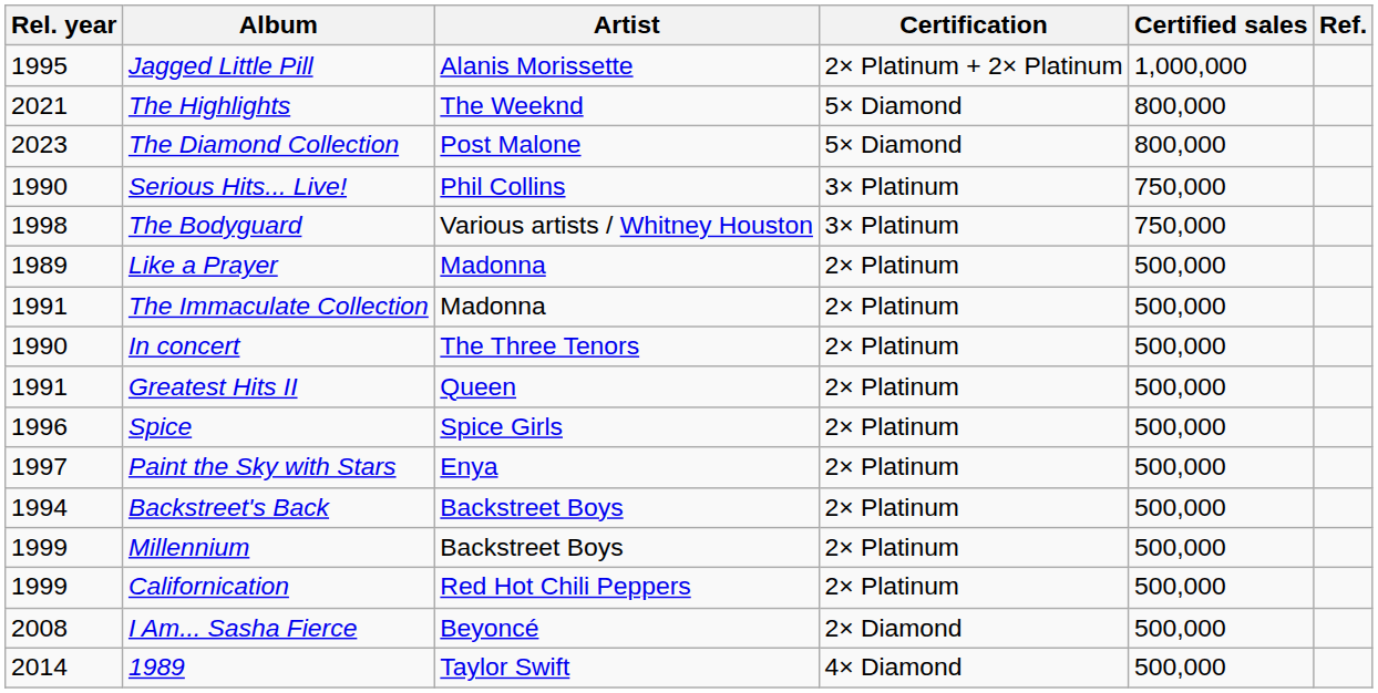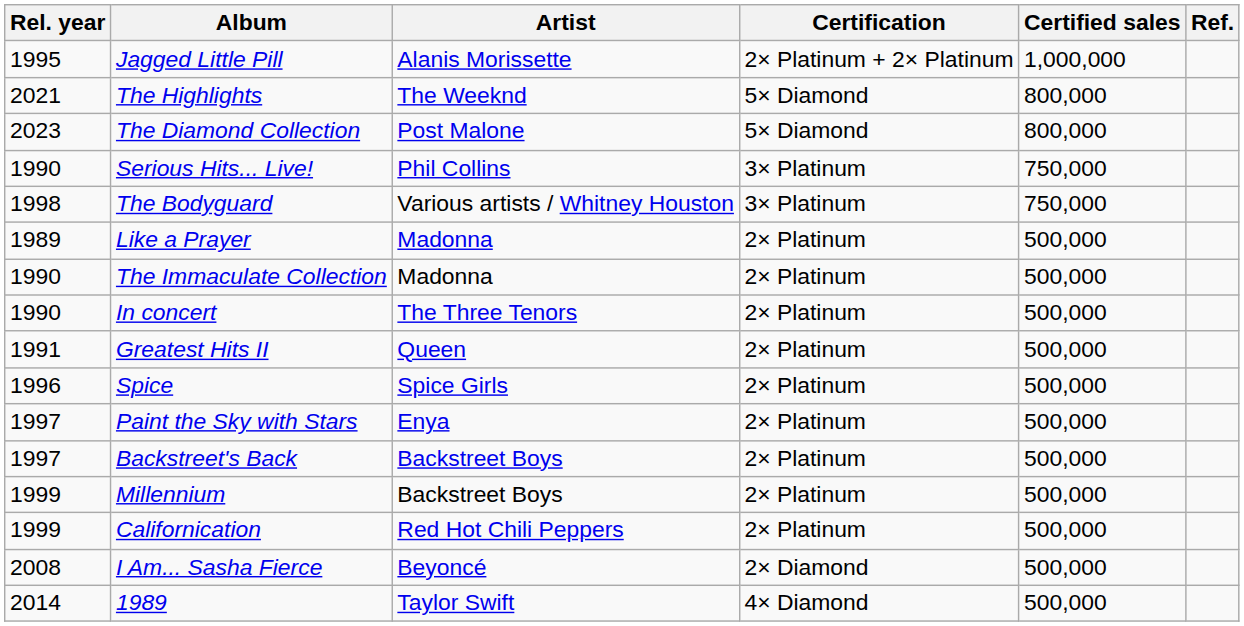The Immaculate Collection | Rel. year: 1991 -> 1990
Backstreet's Back | Rel. year: 1994 -> 1997
